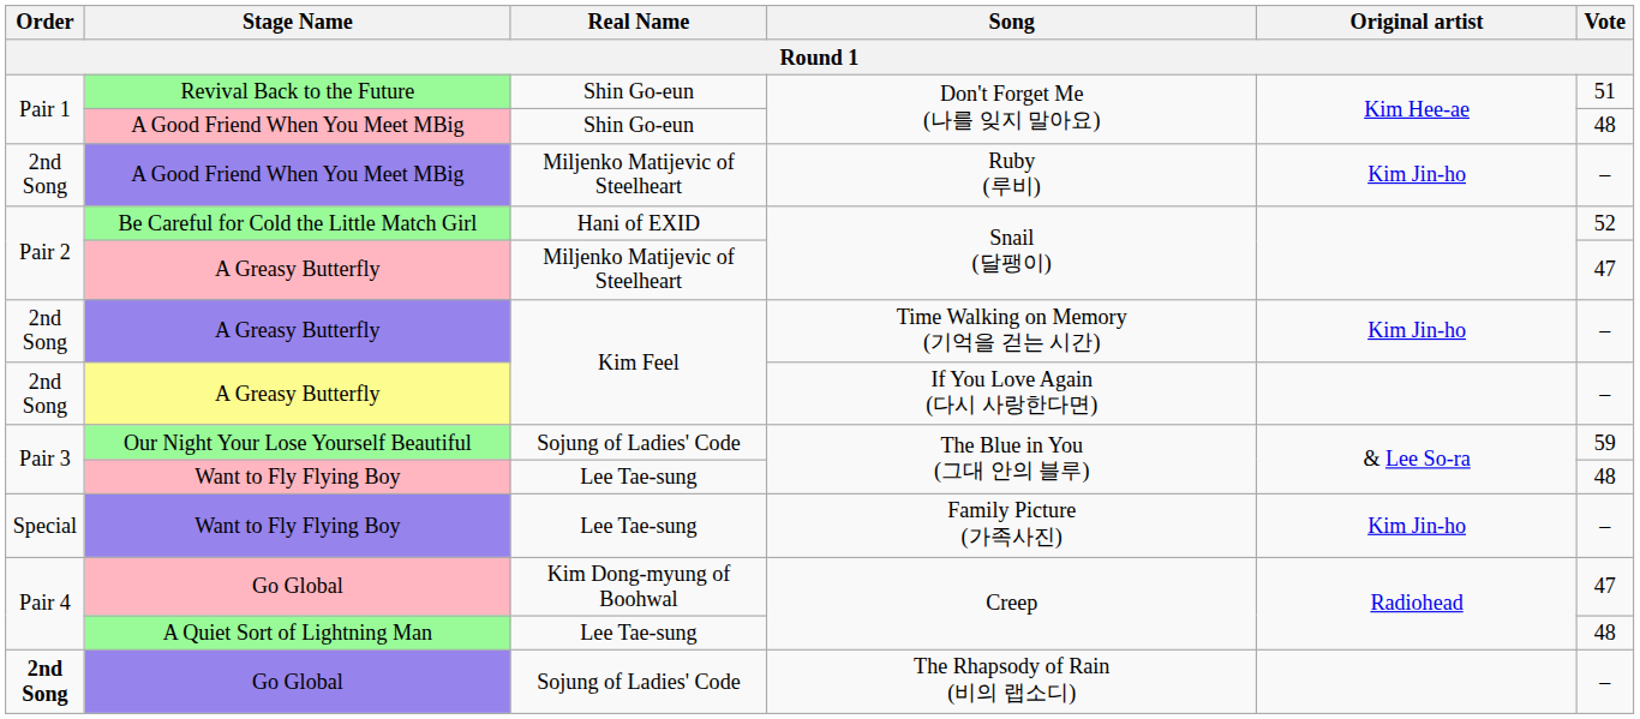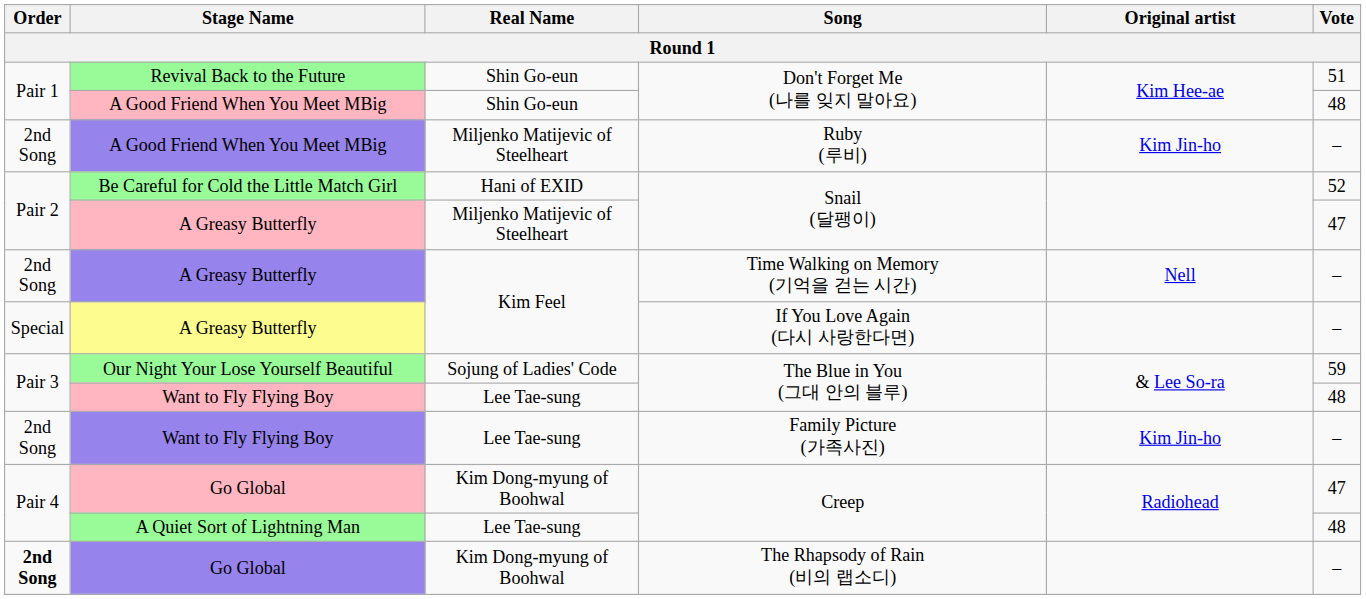Time Walking on Memory (기억을 걷는 시간) | Original artist: Kim Jin-ho -> Nell
If You Love Again (다시 사랑한다면) | Order: 2nd Song -> Special
Family Picture (가족사진) | Order: Special -> 2nd Song
The Rhapsody of Rain (비의 랩소디) | Real Name: Sojung of Ladies' Code -> Kim Dong-myung of Boohwal
